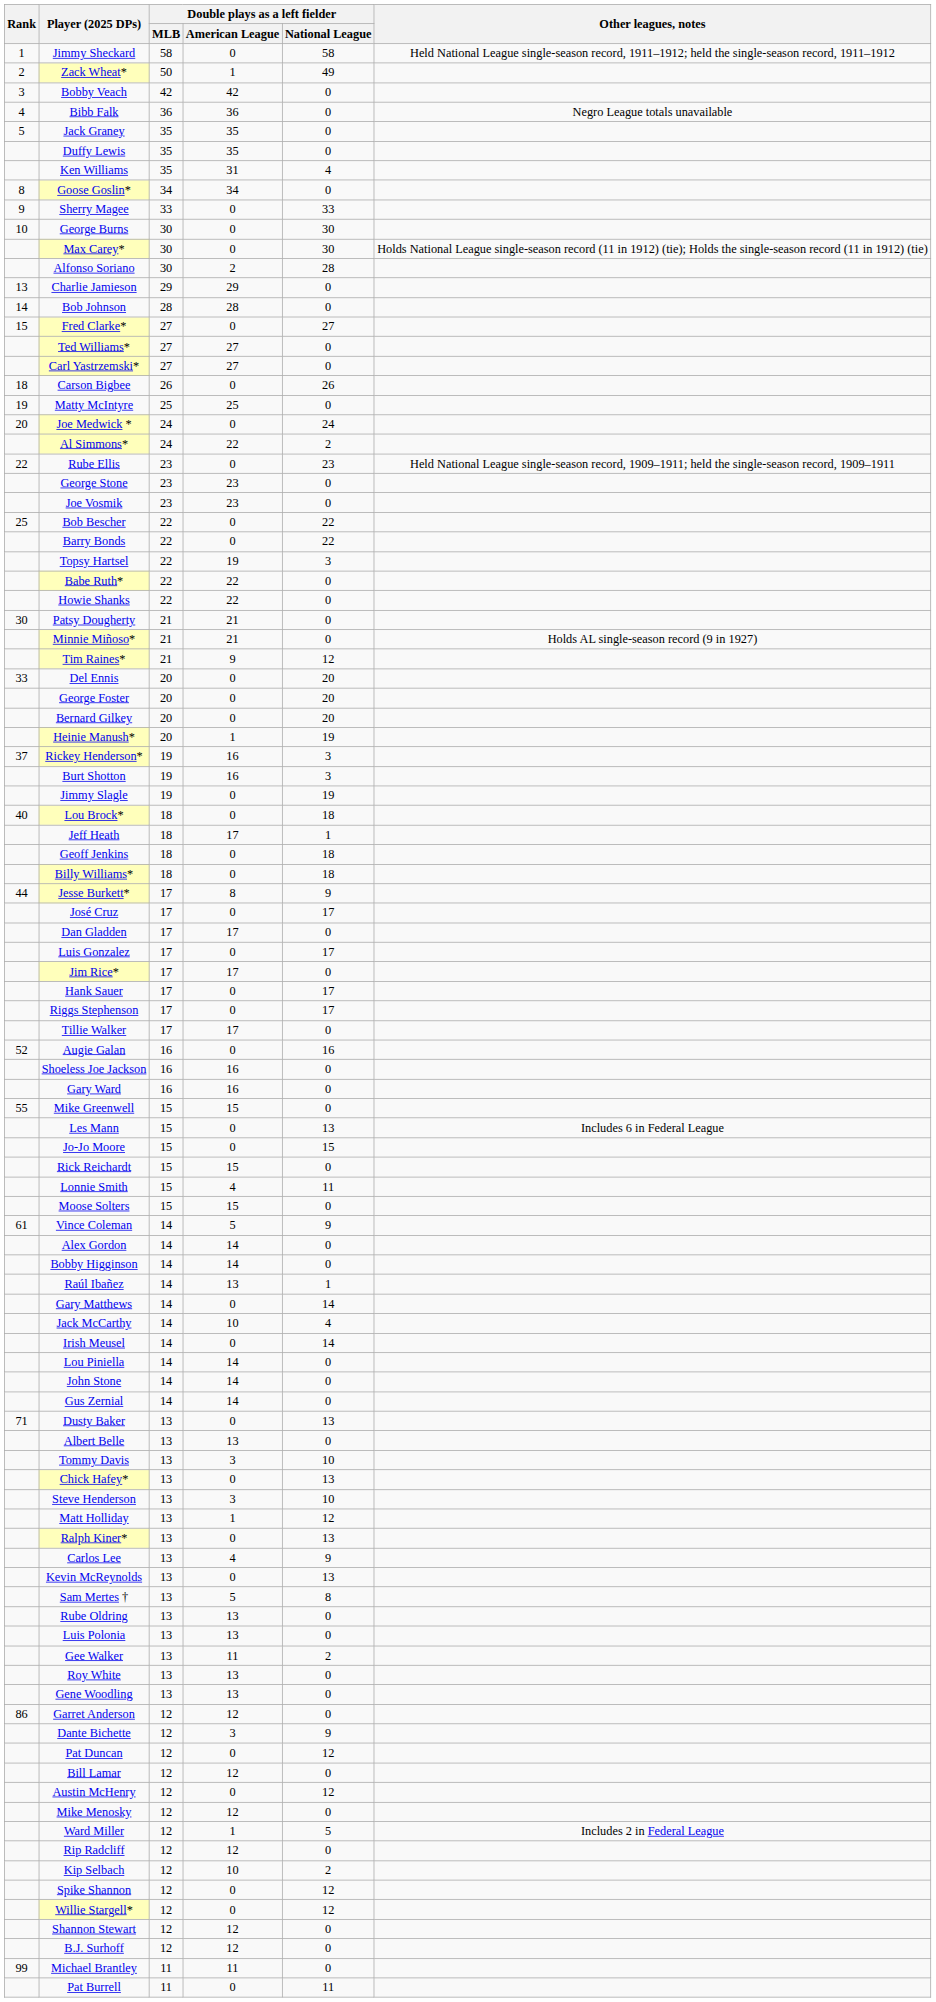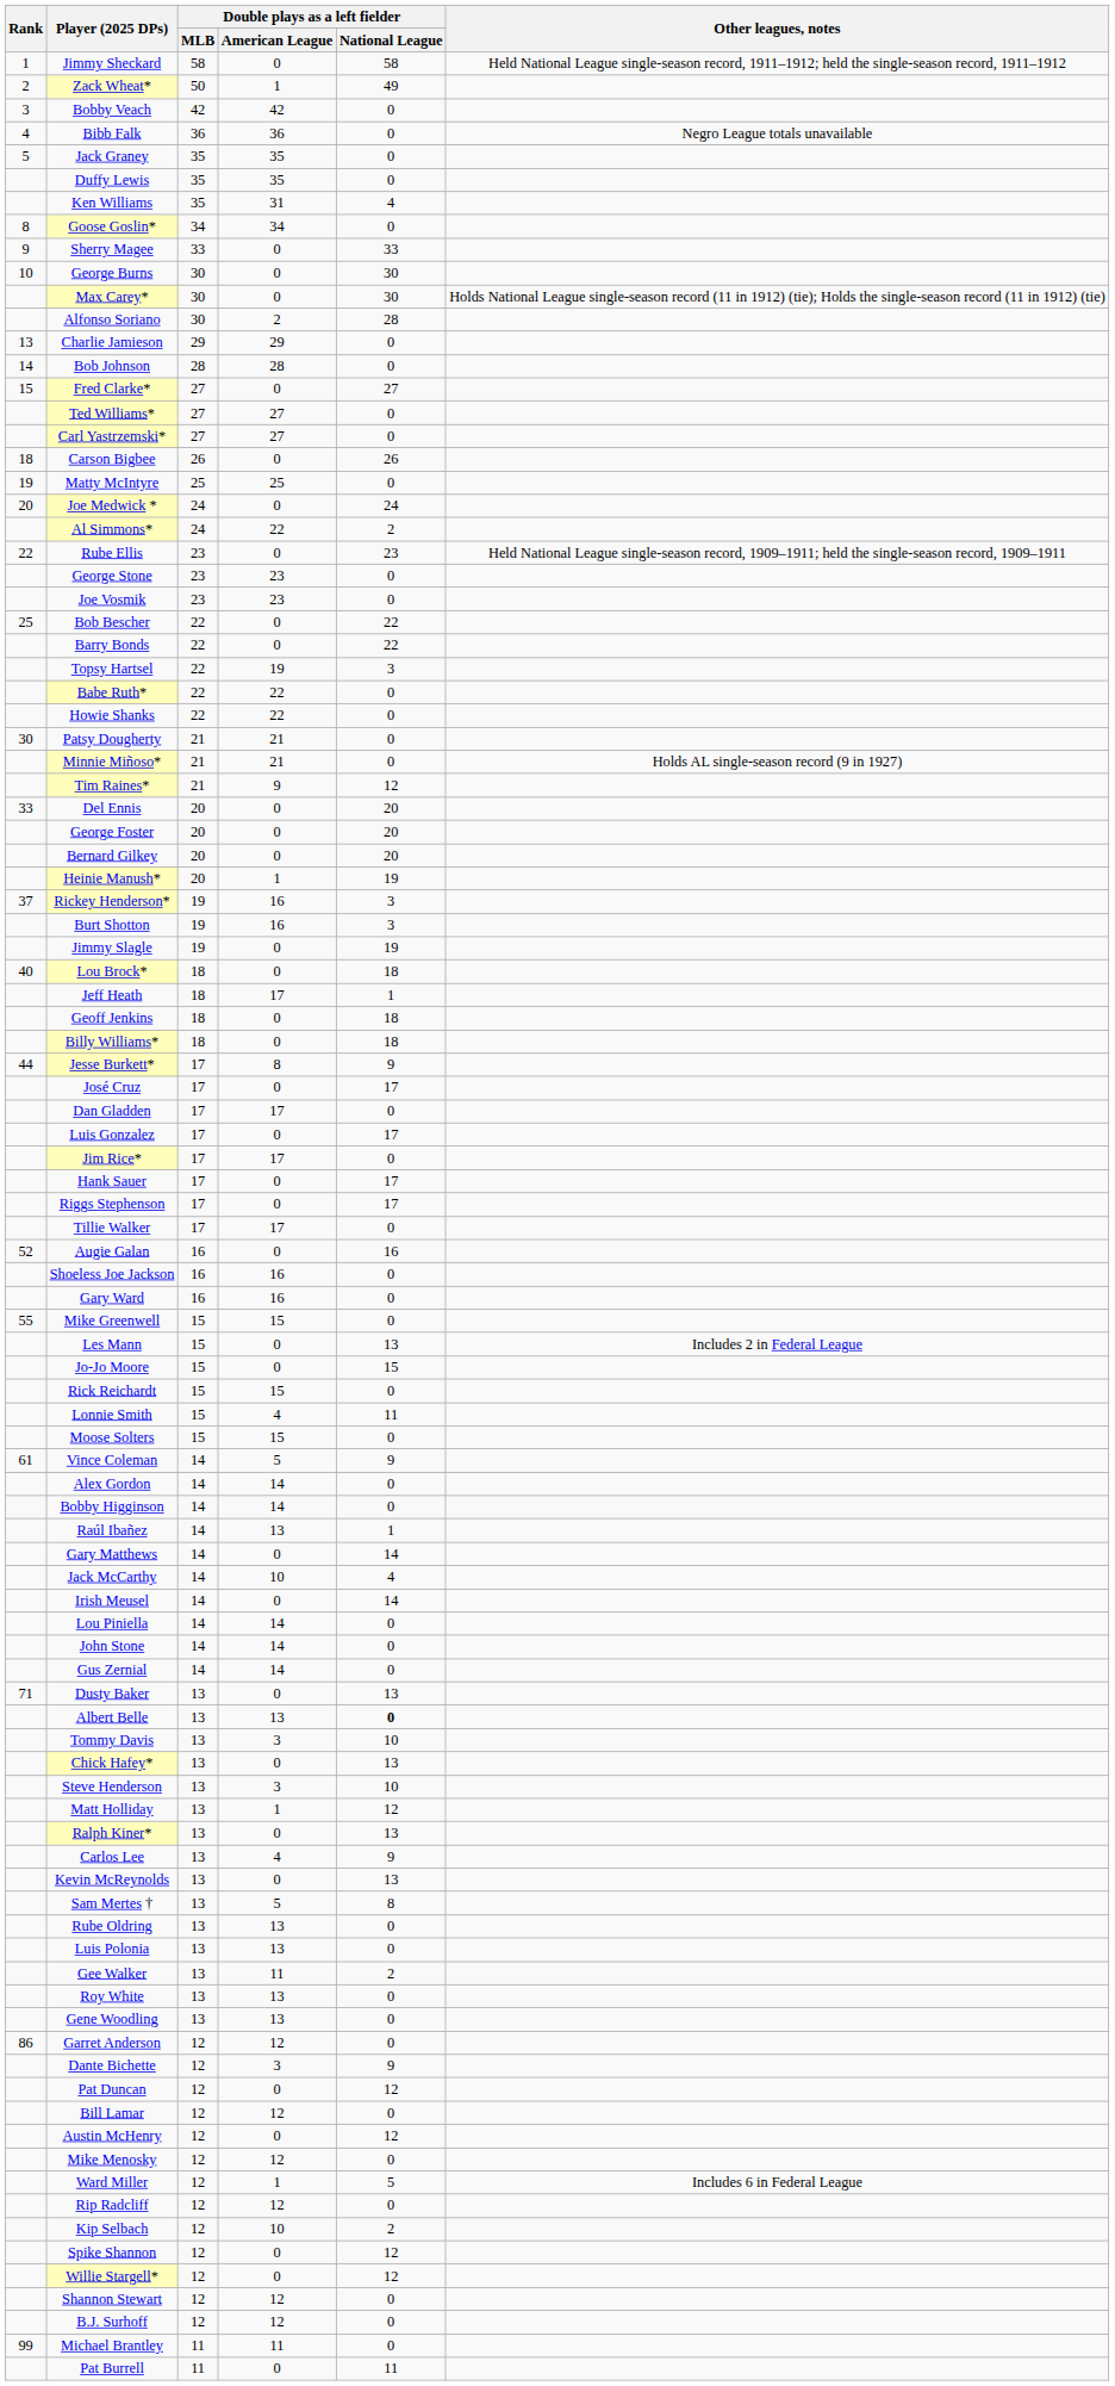Les Mann | Other leagues, notes: Includes 6 in Federal League -> Includes 2 in Federal League
Albert Belle | Double plays as a left fielder / National League: normal -> bold
Ward Miller | Other leagues, notes: Includes 2 in Federal League -> Includes 6 in Federal League
